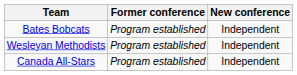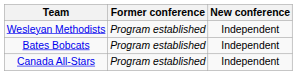rows swapped: Wesleyan Methodists <-> Bates Bobcats
